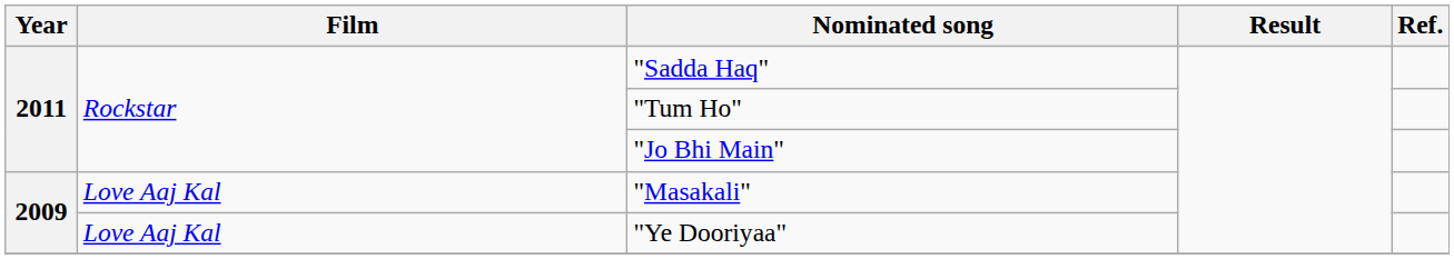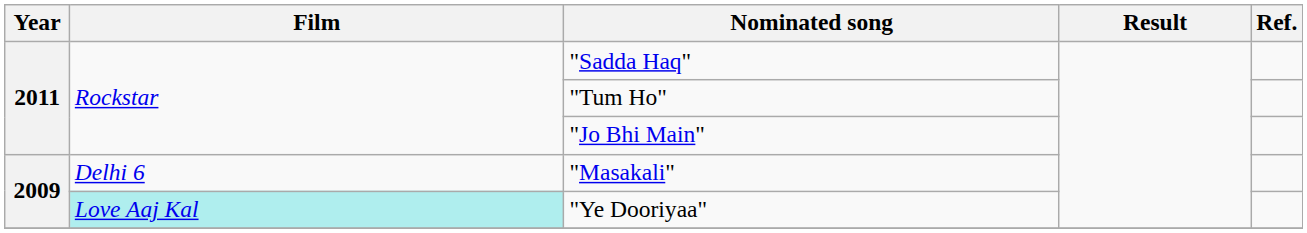"Masakali" | Film: Love Aaj Kal -> Delhi 6
"Ye Dooriyaa" | Film: no background -> paleturquoise background
